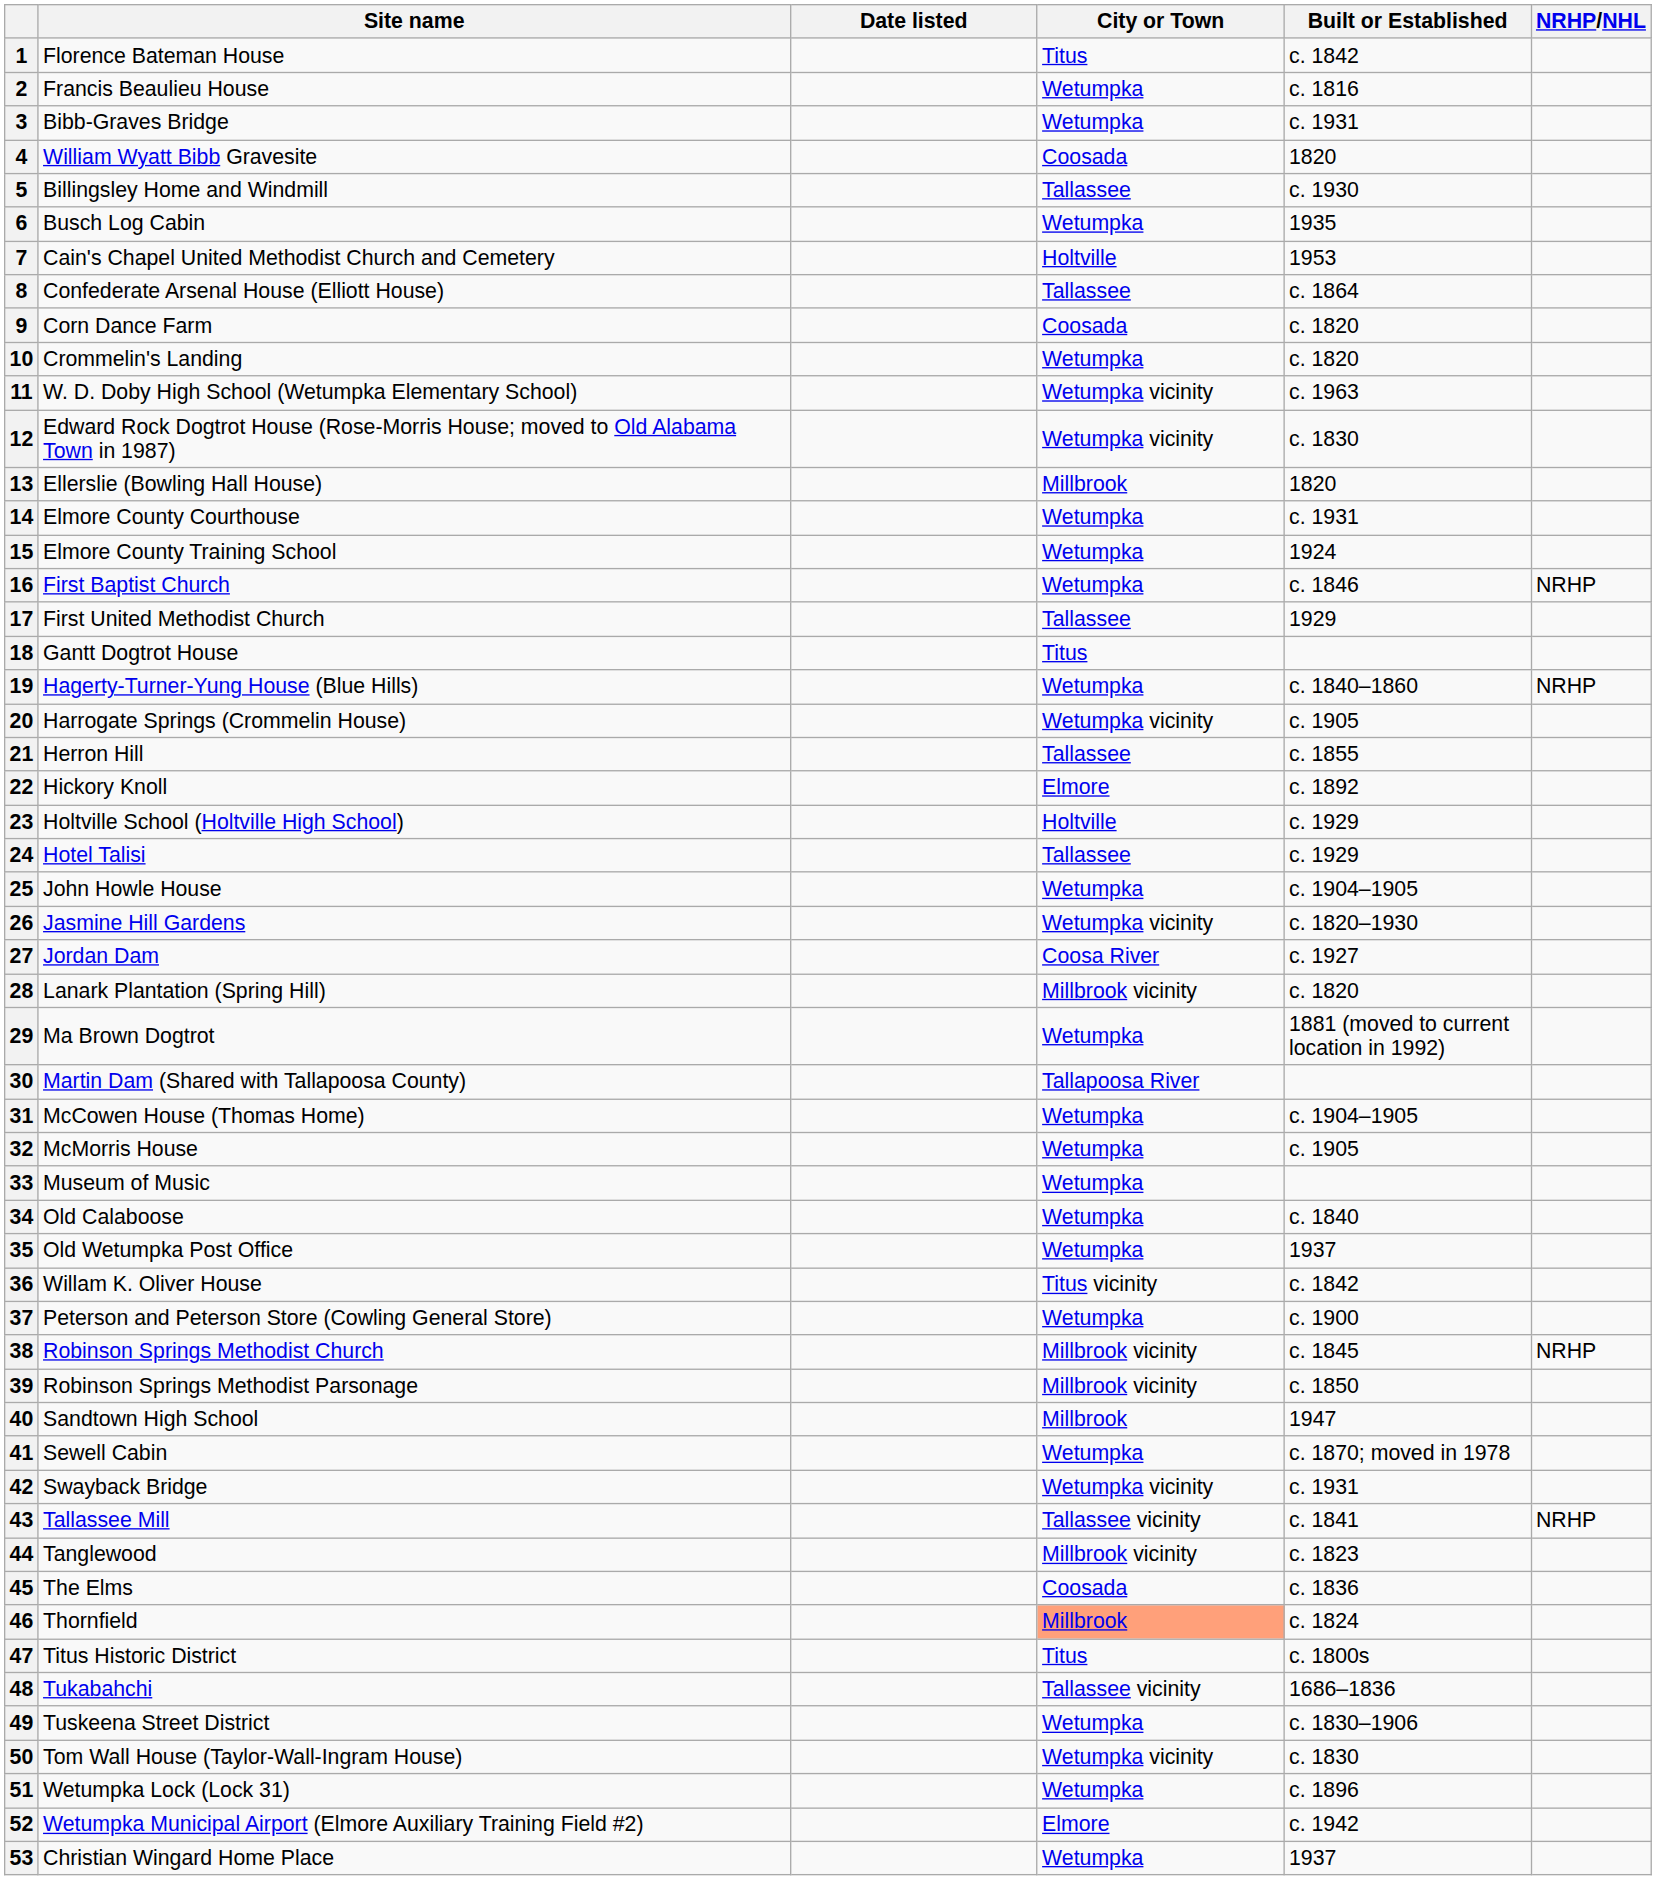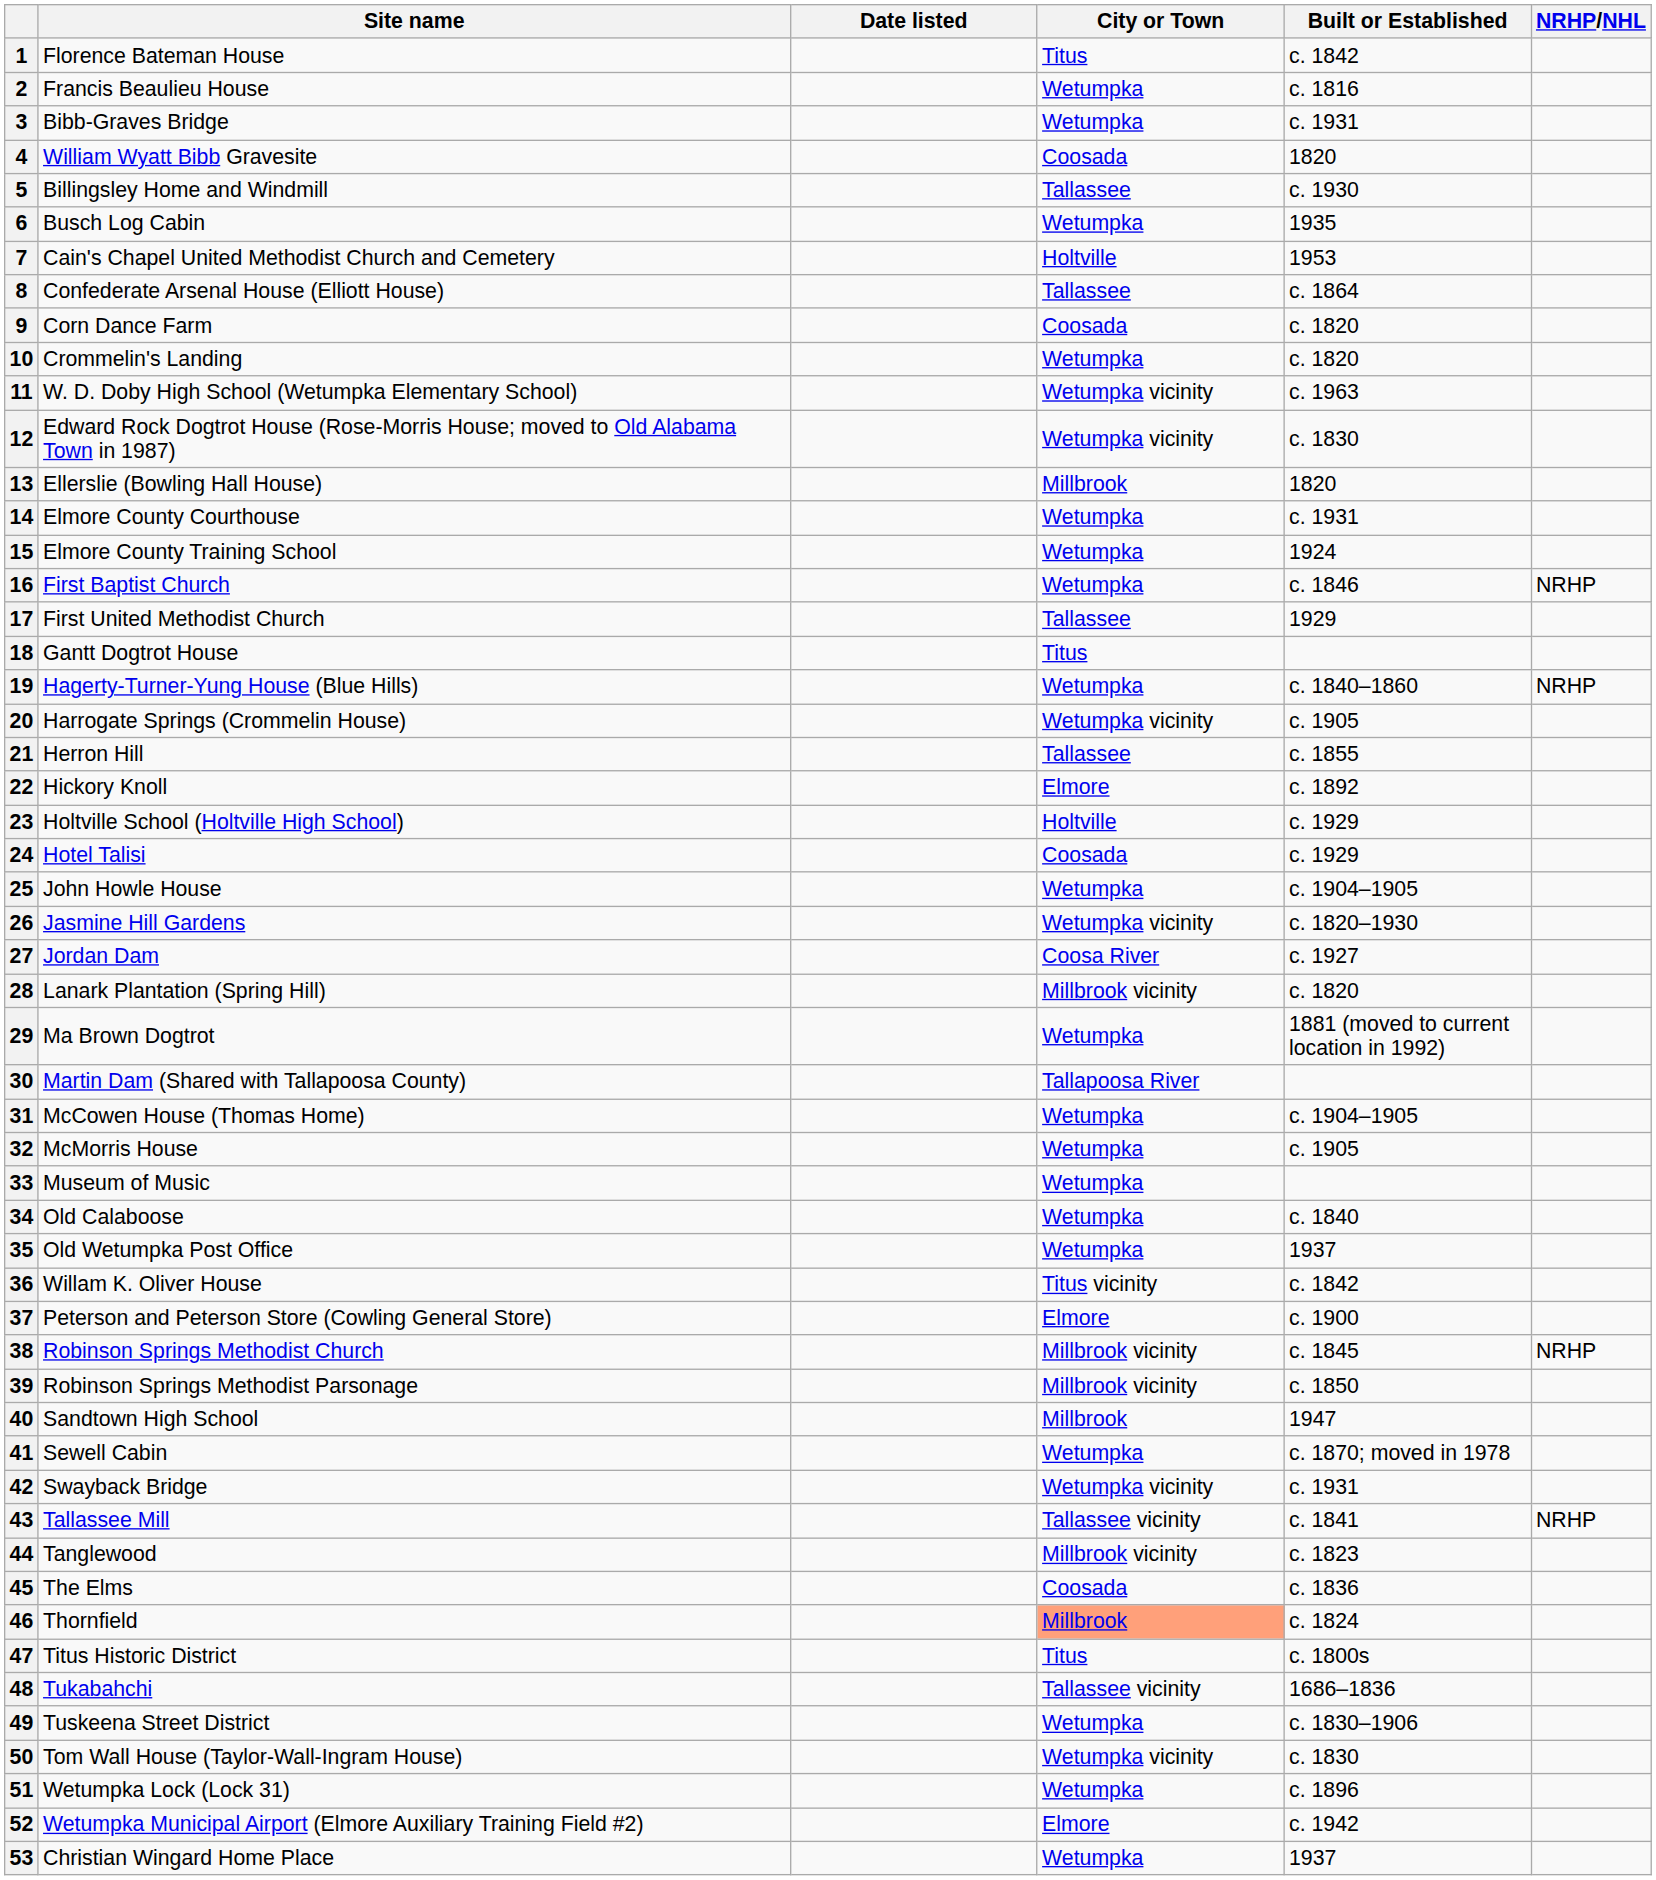24 | City or Town: Tallassee -> Coosada
37 | City or Town: Wetumpka -> Elmore
